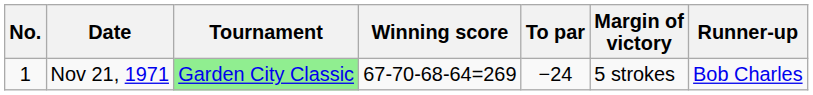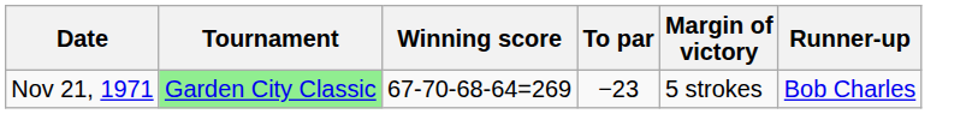- column: No. | 1
Nov 21, 1971 | To par: −24 -> −23
